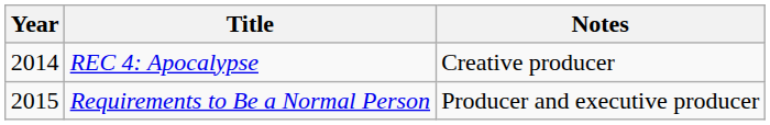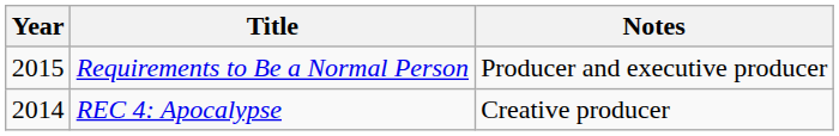rows swapped: REC 4: Apocalypse <-> Requirements to Be a Normal Person
